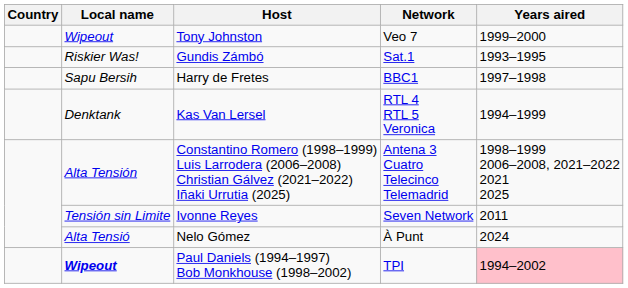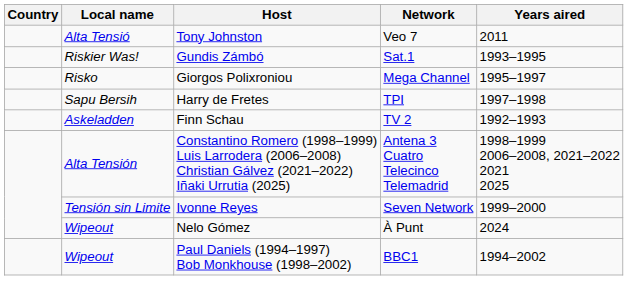Tony Johnston | Local name: Wipeout -> Alta Tensió
Tony Johnston | Years aired: 1999–2000 -> 2011
+ row: Risko | Giorgos Polixroniou | Mega Channel | 1995–1997
Harry de Fretes | Network: BBC1 -> TPI
- row: Denktank | Kas Van Lersel | RTL 4 RTL 5 Veronica | 1994–1999
+ row: Askeladden | Finn Schau | TV 2 | 1992–1993
Ivonne Reyes | Years aired: 2011 -> 1999–2000
Nelo Gómez | Local name: Alta Tensió -> Wipeout
Paul Daniels (1994–1997) Bob Monkhouse (1998–2002) | Local name: bold -> normal
Paul Daniels (1994–1997) Bob Monkhouse (1998–2002) | Network: TPI -> BBC1
Paul Daniels (1994–1997) Bob Monkhouse (1998–2002) | Years aired: pink background -> no background
